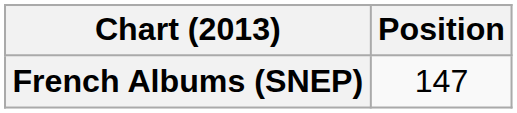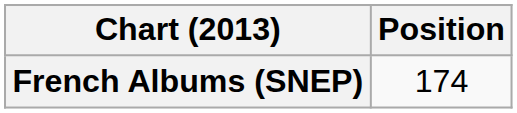French Albums (SNEP) | Position: 147 -> 174
